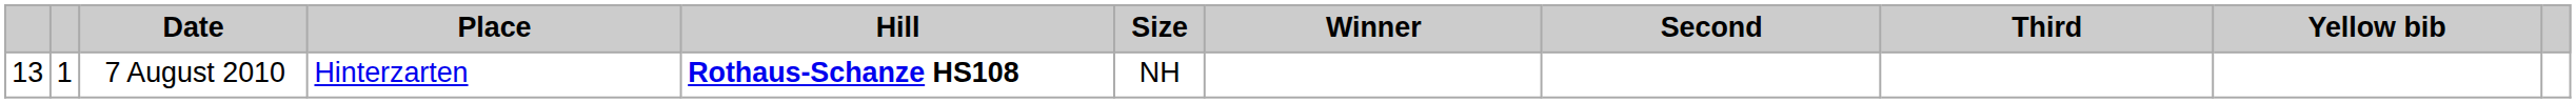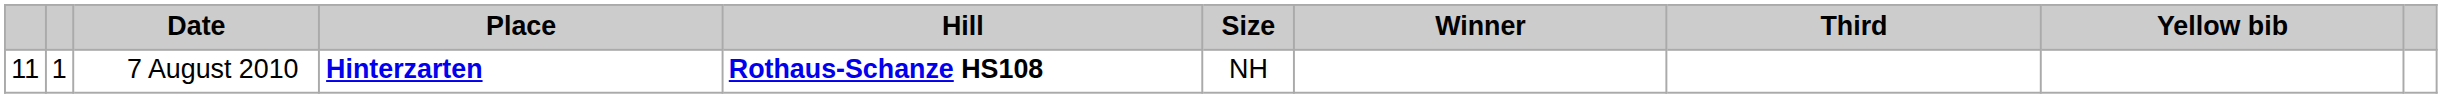- column: Second
7 August 2010 | column 1: 13 -> 11
7 August 2010 | Place: normal -> bold
